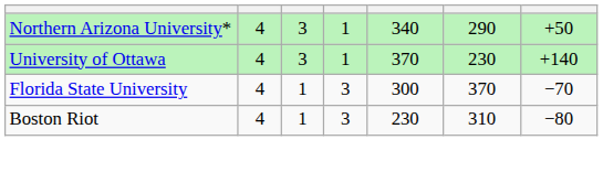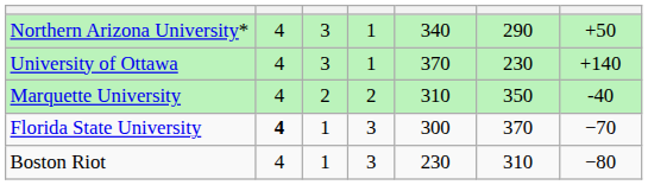+ row: Marquette University | 4 | 2 | 2 | 310 | 350 | -40
Florida State University | column 2: normal -> bold
